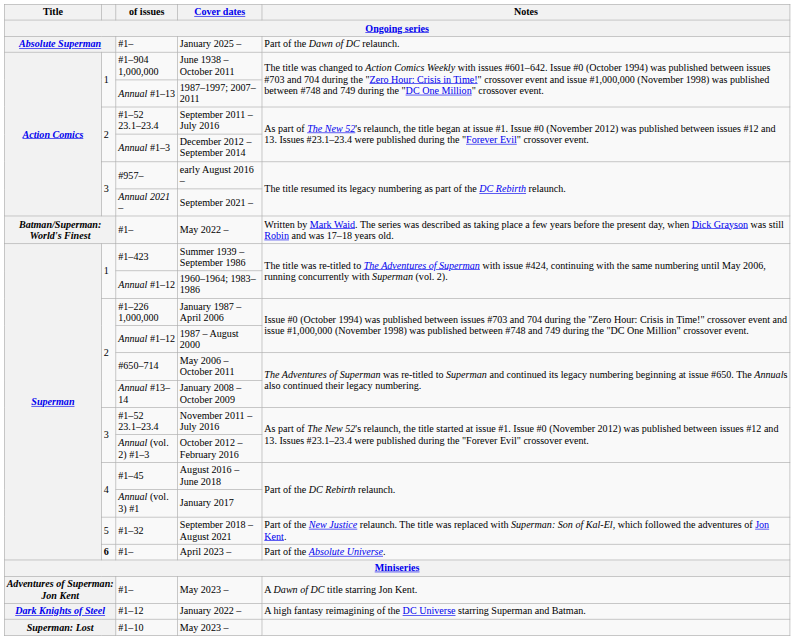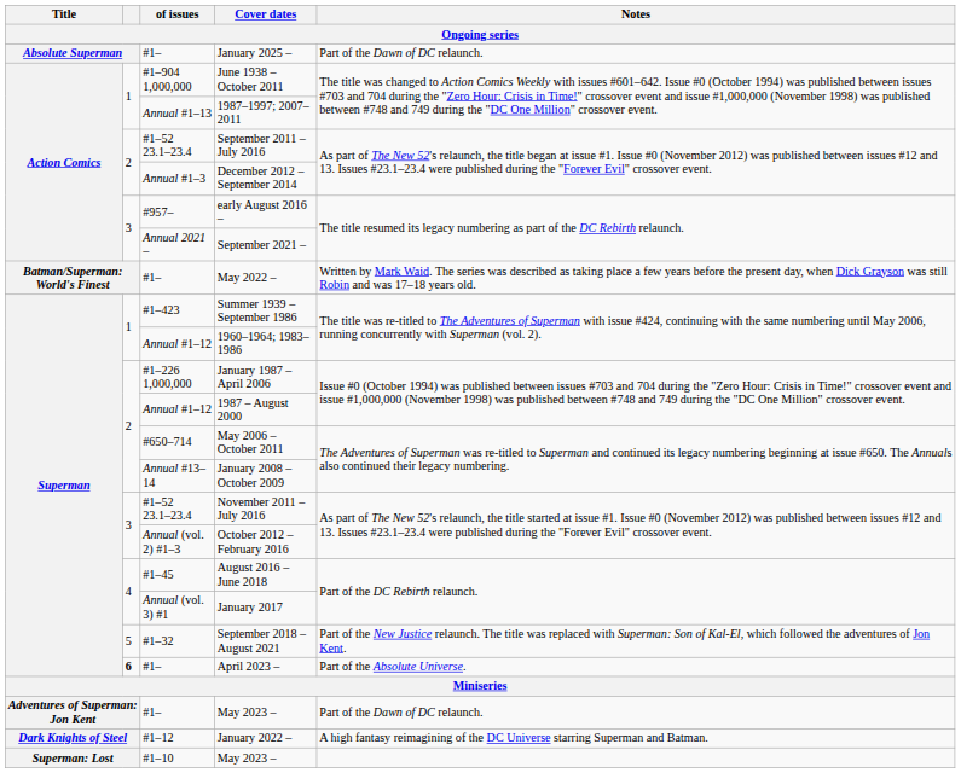#1– / May 2023 – | Notes: A Dawn of DC title starring Jon Kent. -> Part of the Dawn of DC relaunch.
